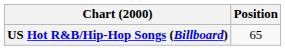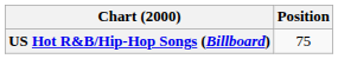US Hot R&B/Hip-Hop Songs (Billboard) | Position: 65 -> 75
